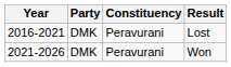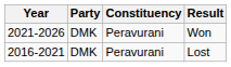rows swapped: Won <-> Lost
